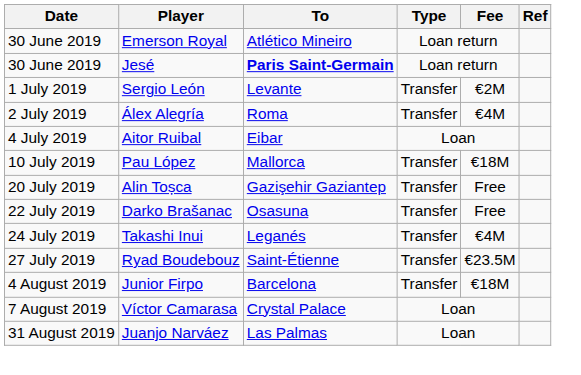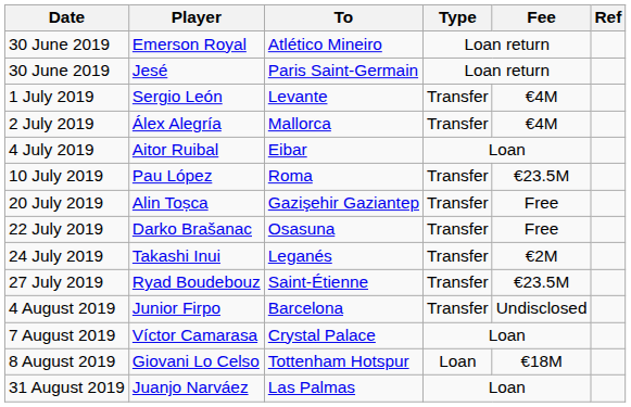Jesé | To: bold -> normal
Sergio León | Fee: €2M -> €4M
Álex Alegría | To: Roma -> Mallorca
Pau López | To: Mallorca -> Roma
Pau López | Fee: €18M -> €23.5M
Takashi Inui | Fee: €4M -> €2M
Junior Firpo | Fee: €18M -> Undisclosed
+ row: 8 August 2019 | Giovani Lo Celso | Tottenham Hotspur | Loan | €18M
